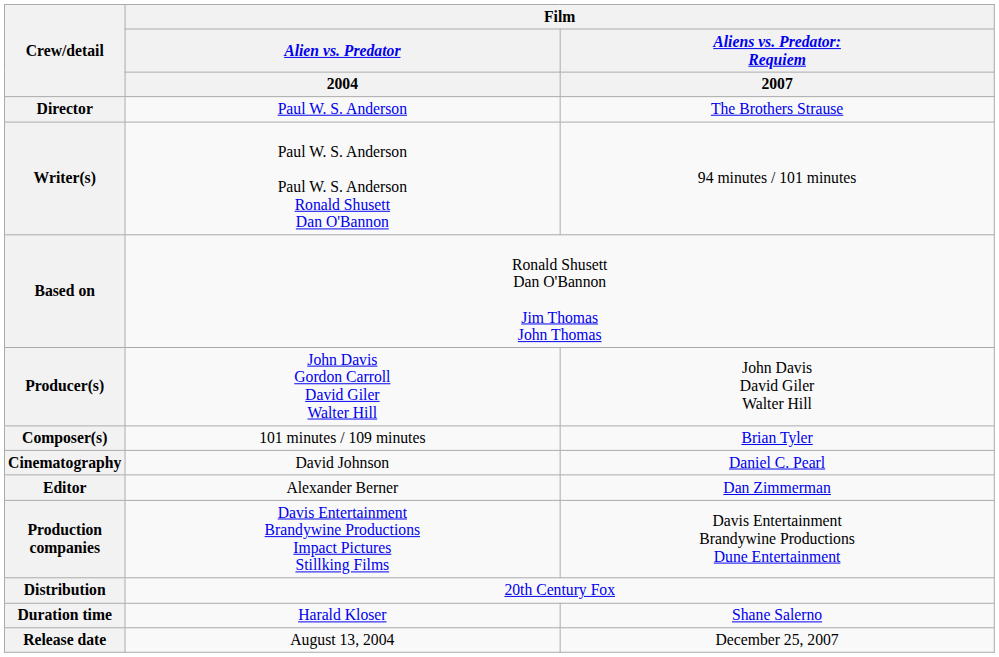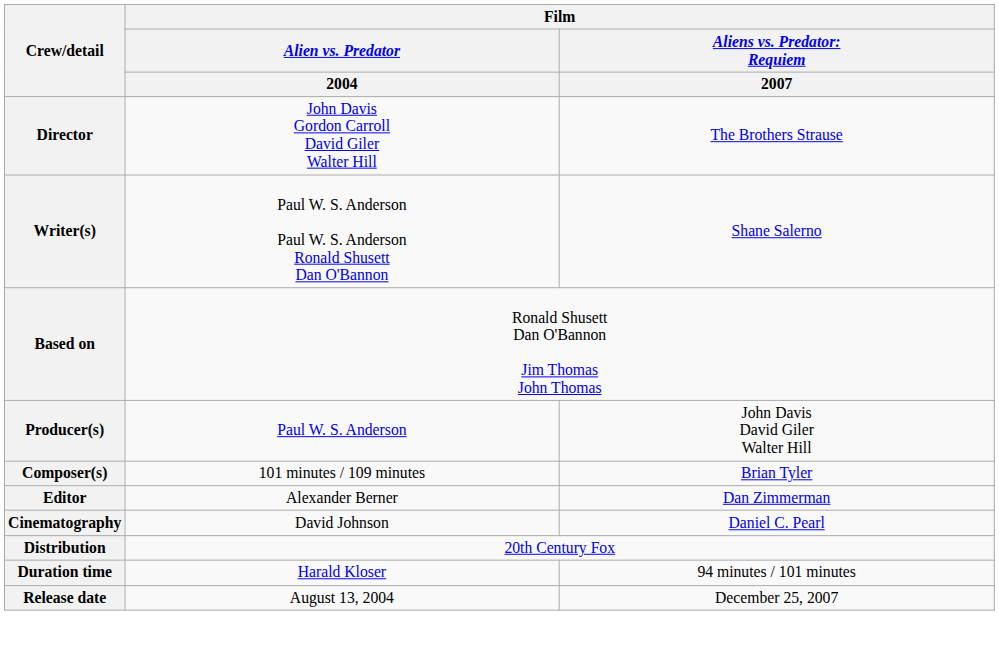Director | Film / Alien vs. Predator / 2004: Paul W. S. Anderson -> John Davis Gordon Carroll David Giler Walter Hill
Writer(s) | column 3: 94 minutes / 101 minutes -> Shane Salerno
Producer(s) | Film / Alien vs. Predator / 2004: John Davis Gordon Carroll David Giler Walter Hill -> Paul W. S. Anderson
rows swapped: Cinematography <-> Editor
- row: Production companies | Davis Entertainment Brandywine Productions Impact Pictures Stillking Films | Davis Entertainment Brandywine Productions Dune Entertainment
Duration time | column 3: Shane Salerno -> 94 minutes / 101 minutes
